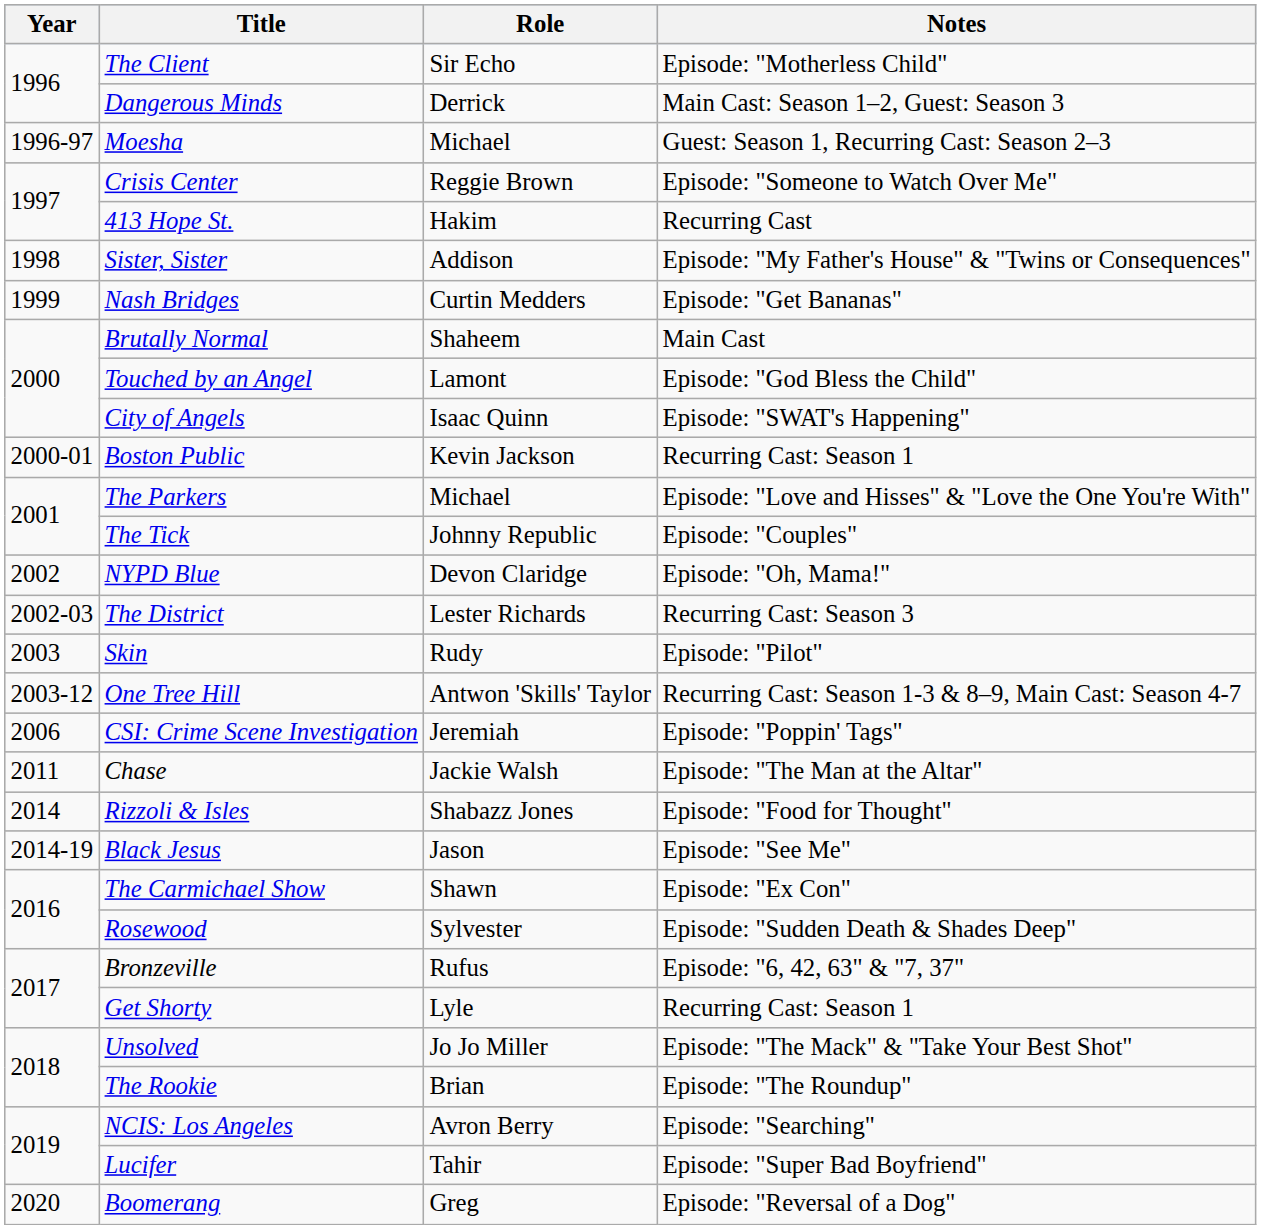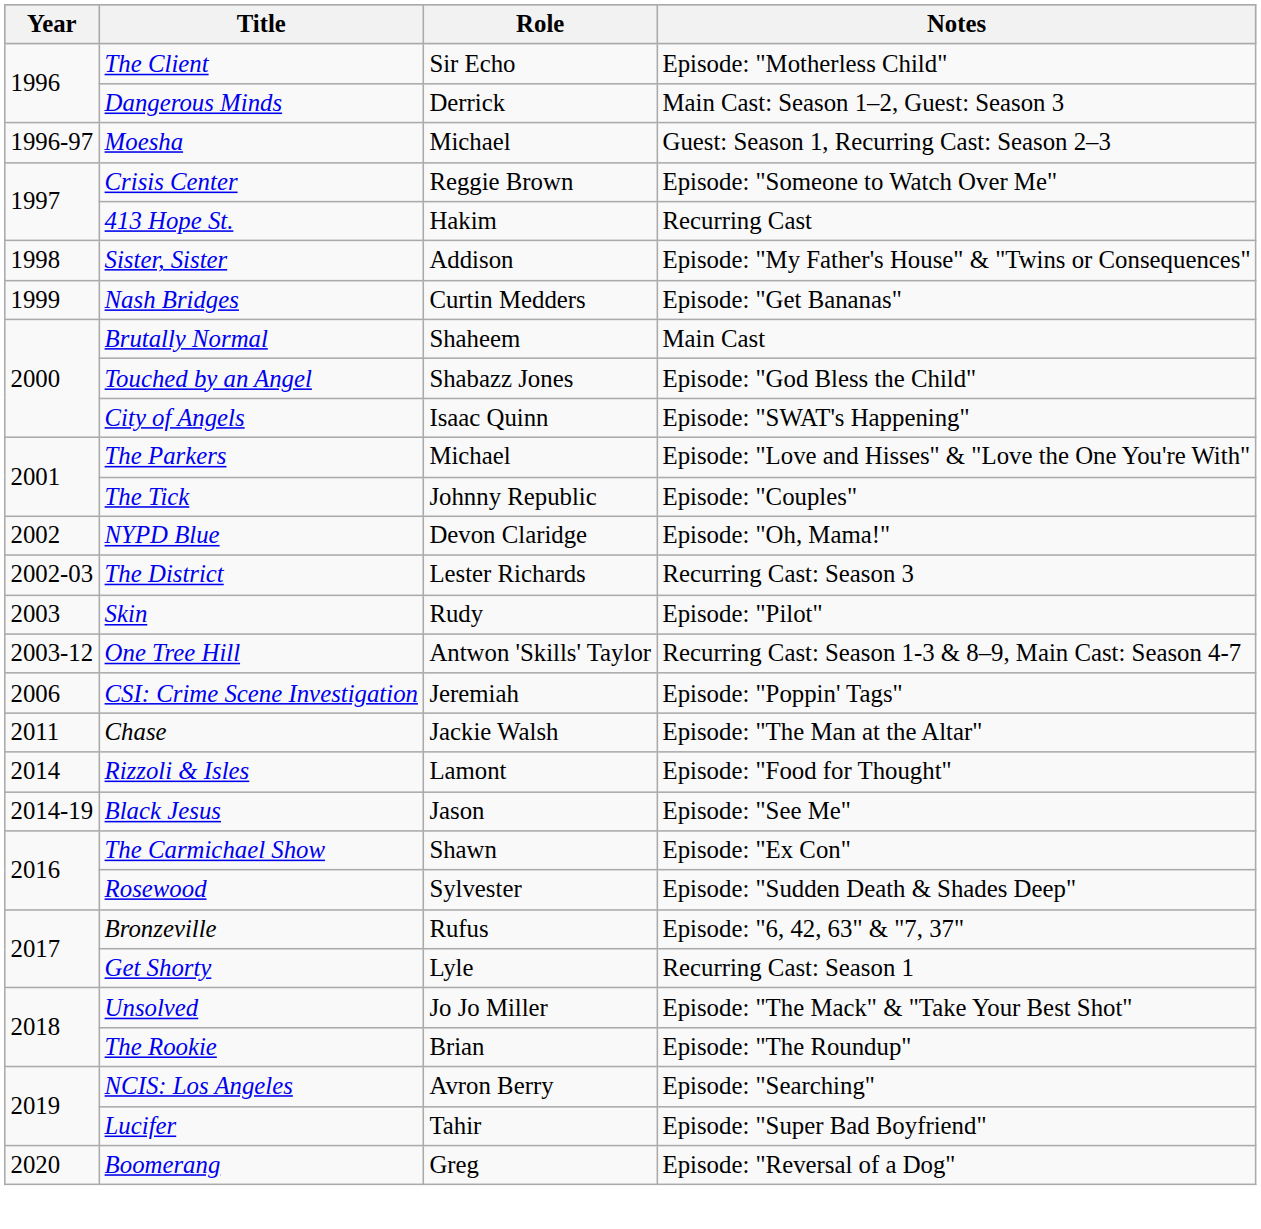Touched by an Angel | Role: Lamont -> Shabazz Jones
- row: 2000-01 | Boston Public | Kevin Jackson | Recurring Cast: Season 1
Rizzoli & Isles | Role: Shabazz Jones -> Lamont
